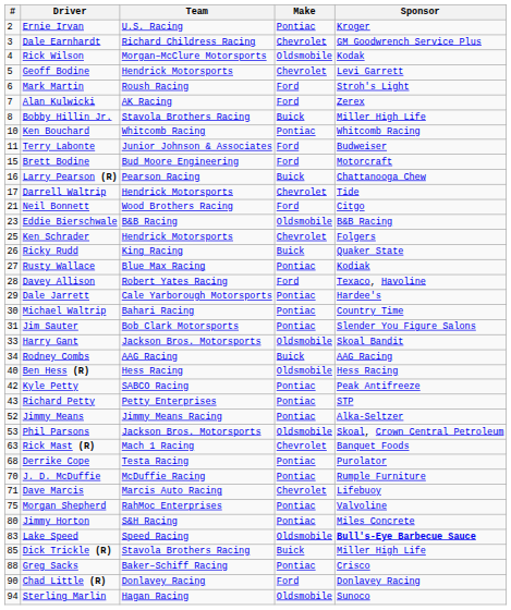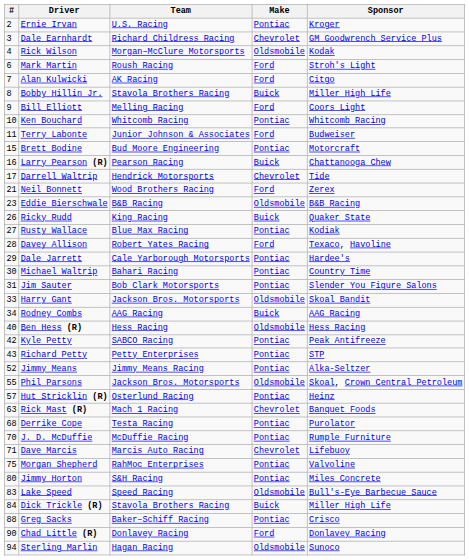- row: 5 | Geoff Bodine | Hendrick Motorsports | Chevrolet | Levi Garrett
Alan Kulwicki | Sponsor: Zerex -> Citgo
+ row: 9 | Bill Elliott | Melling Racing | Ford | Coors Light
Brett Bodine | Make: Ford -> Pontiac
Neil Bonnett | Sponsor: Citgo -> Zerex
- row: 25 | Ken Schrader | Hendrick Motorsports | Chevrolet | Folgers
Phil Parsons | #: 53 -> 55
+ row: 57 | Hut Stricklin (R) | Osterlund Racing | Pontiac | Heinz
Lake Speed | Sponsor: bold -> normal
Dick Trickle (R) | #: 85 -> 84
